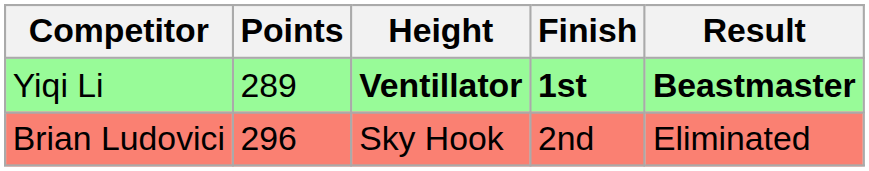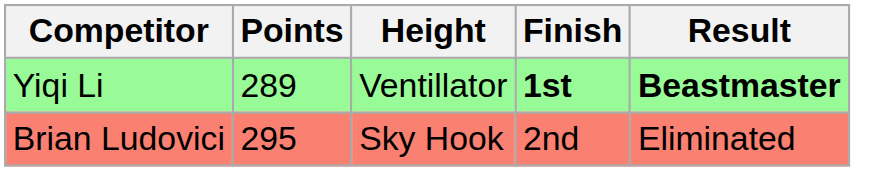Yiqi Li | Height: bold -> normal
Brian Ludovici | Points: 296 -> 295
